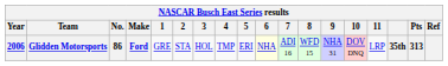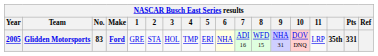Glidden Motorsports | Year: 2006 -> 2005
Glidden Motorsports | No.: 86 -> 83
Glidden Motorsports | Pts: 313 -> 331
